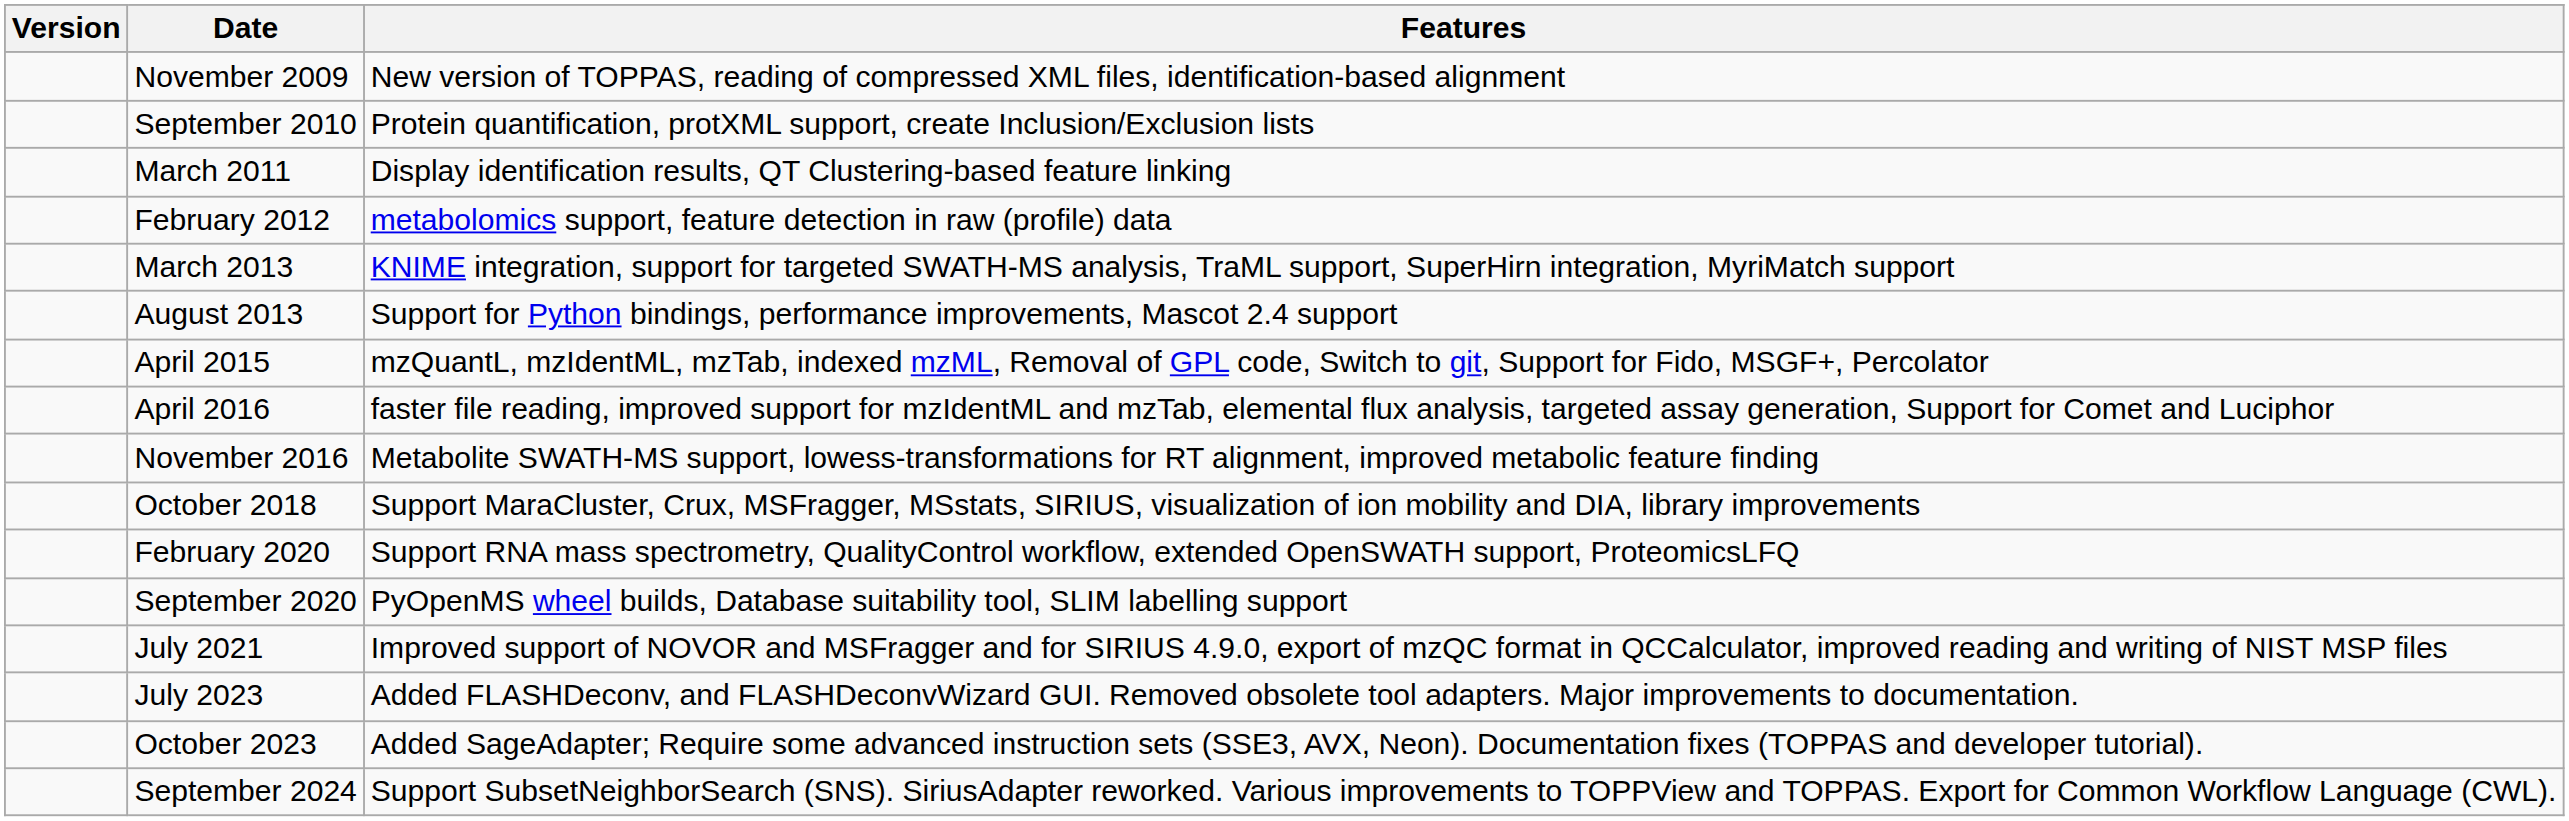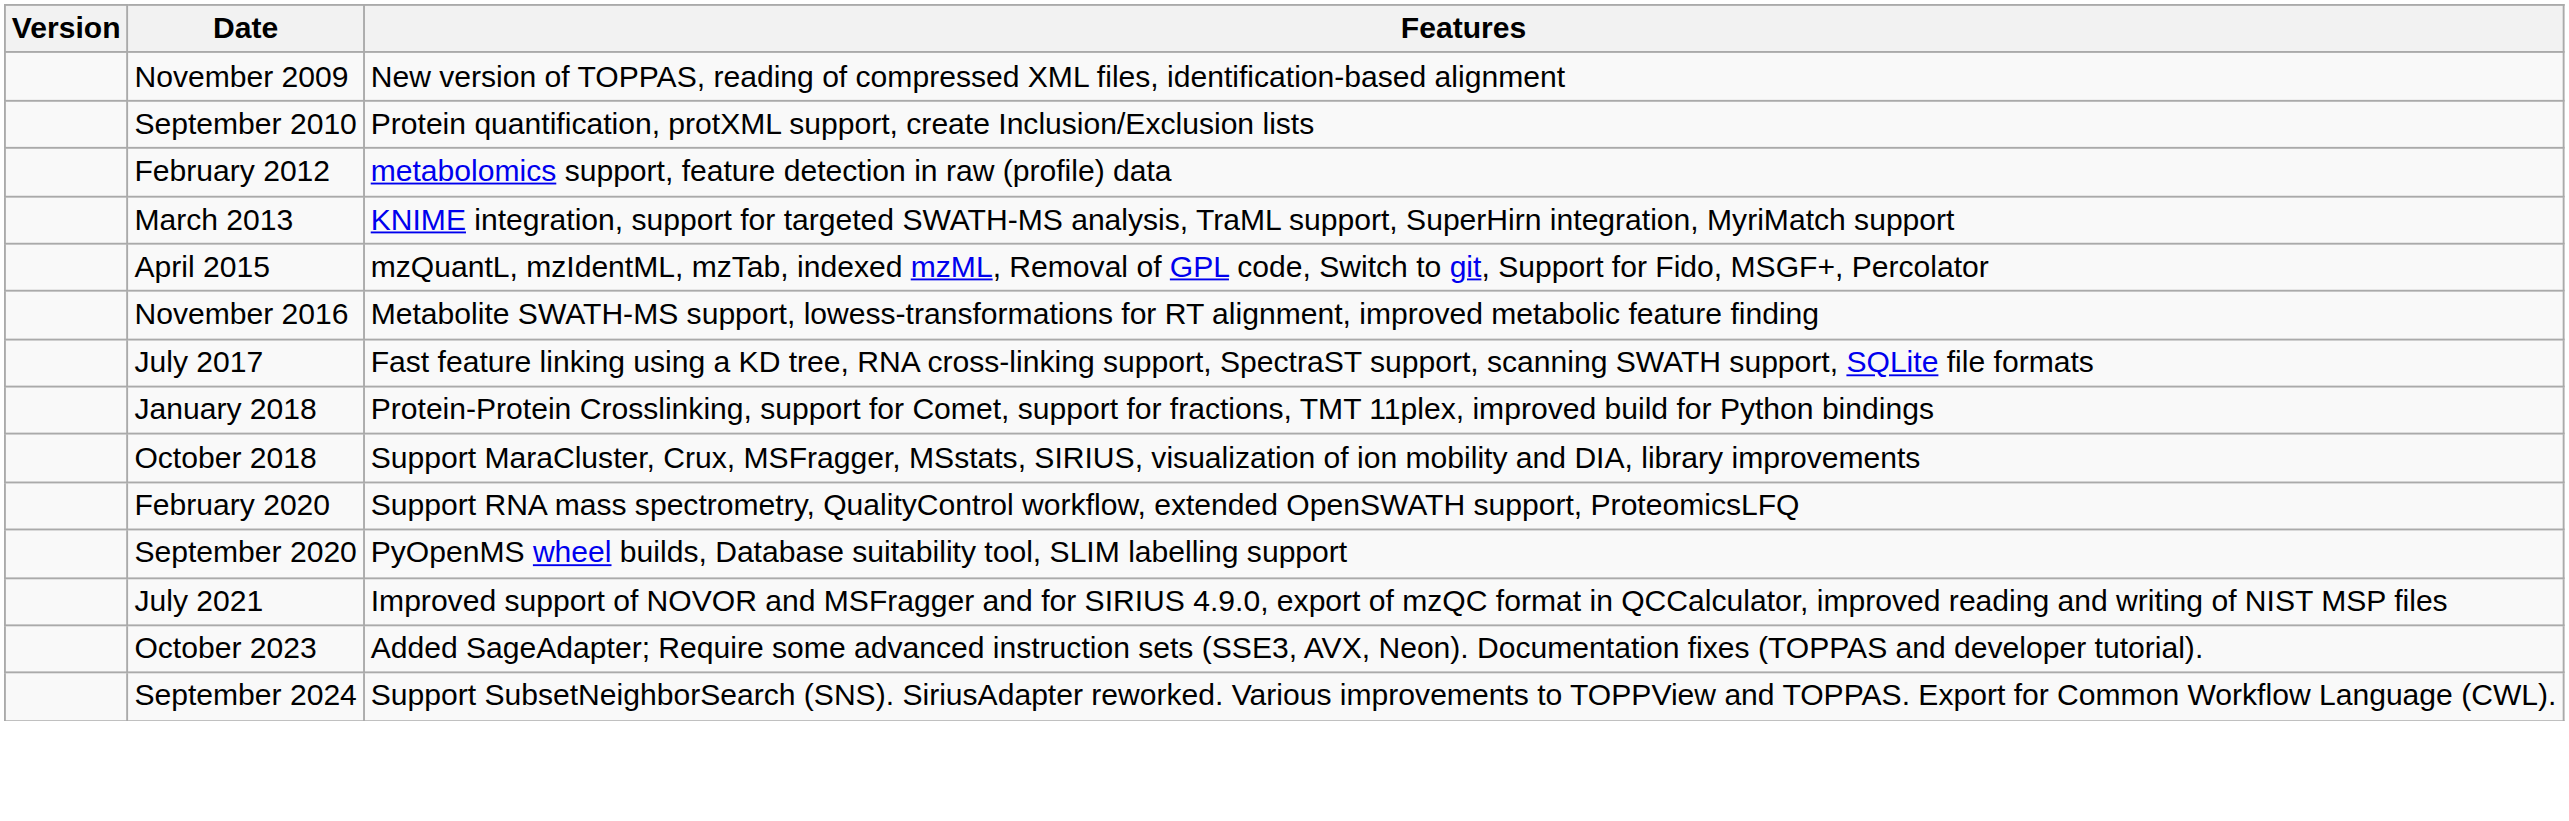- row: March 2011 | Display identification results, QT Clustering-based feature linking
- row: August 2013 | Support for Python bindings, performance improvements, Mascot 2.4 support
- row: April 2016 | faster file reading, improved support for mzIdentML and mzTab, elemental flux analysis, targeted assay generation, Support for Comet and Luciphor
+ row: July 2017 | Fast feature linking using a KD tree, RNA cross-linking support, SpectraST support, scanning SWATH support, SQLite file formats
+ row: January 2018 | Protein-Protein Crosslinking, support for Comet, support for fractions, TMT 11plex, improved build for Python bindings
- row: July 2023 | Added FLASHDeconv, and FLASHDeconvWizard GUI. Removed obsolete tool adapters. Major improvements to documentation.
